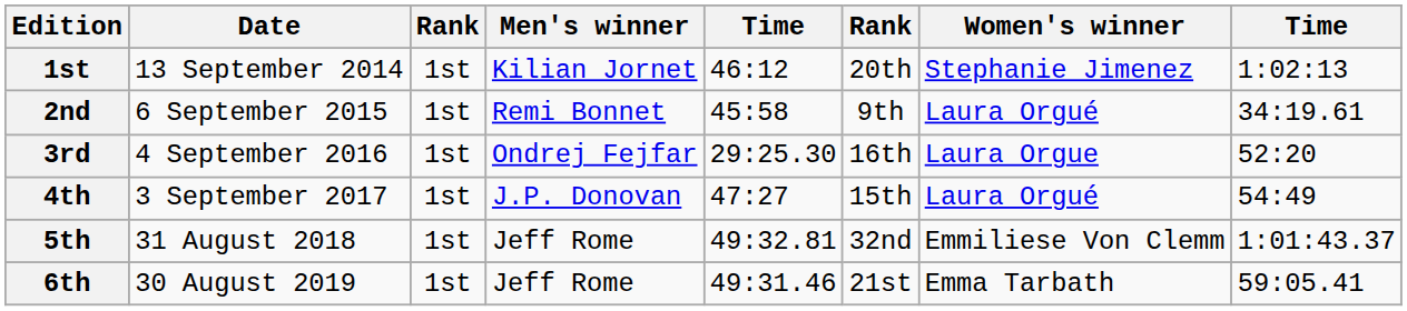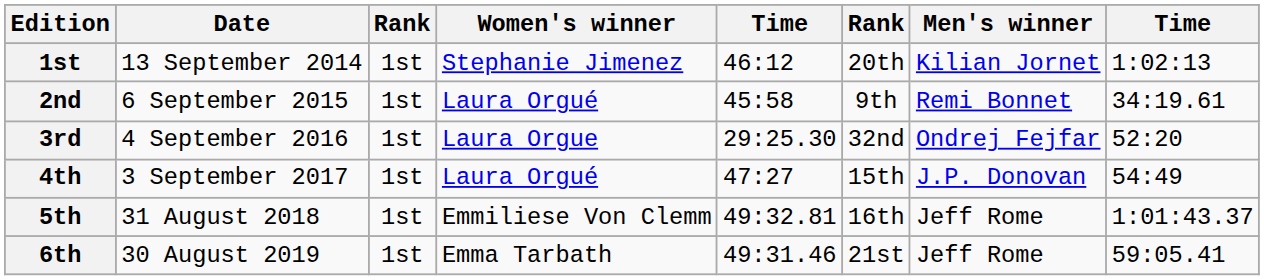columns swapped: Men's winner <-> Women's winner
3rd | column 6: 16th -> 32nd
5th | column 6: 32nd -> 16th
